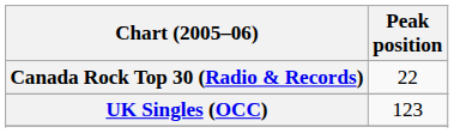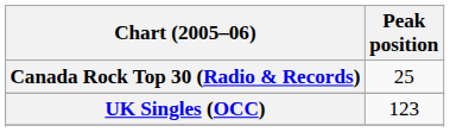Canada Rock Top 30 (Radio & Records) | Peak position: 22 -> 25
